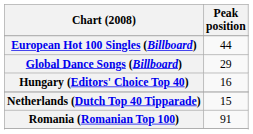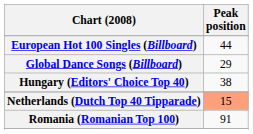Hungary (Editors' Choice Top 40) | Peak position: 16 -> 38
Netherlands (Dutch Top 40 Tipparade) | Peak position: no background -> lightsalmon background
